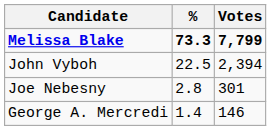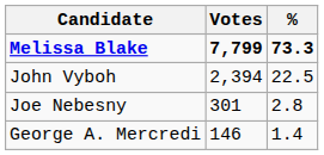columns swapped: Votes <-> %
